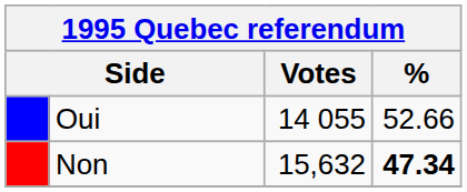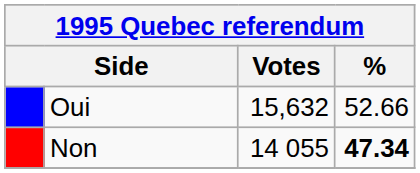Oui | Votes: 14 055 -> 15,632
Non | Votes: 15,632 -> 14 055
